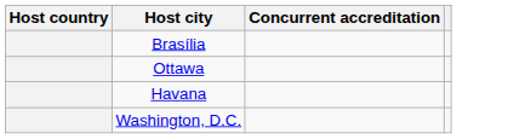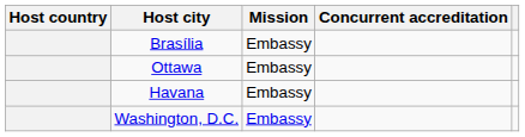+ column: Mission | Embassy | Embassy | Embassy | Embassy
